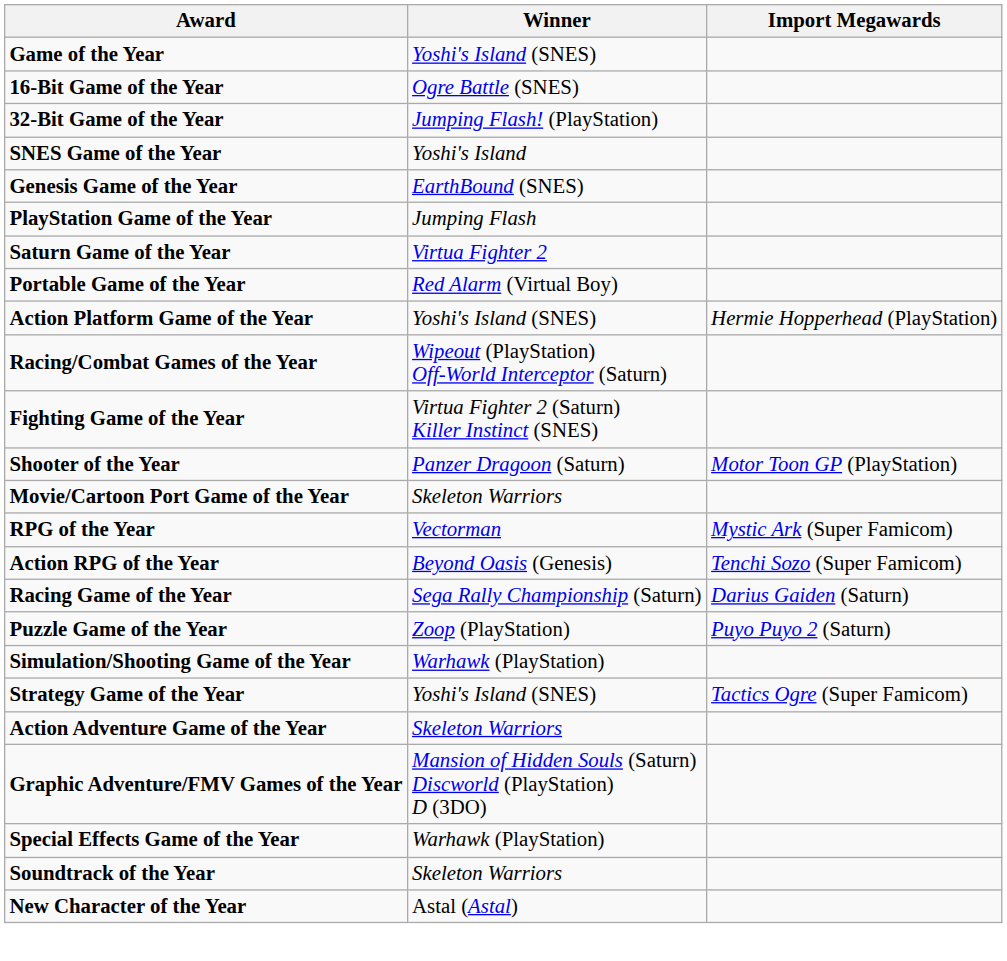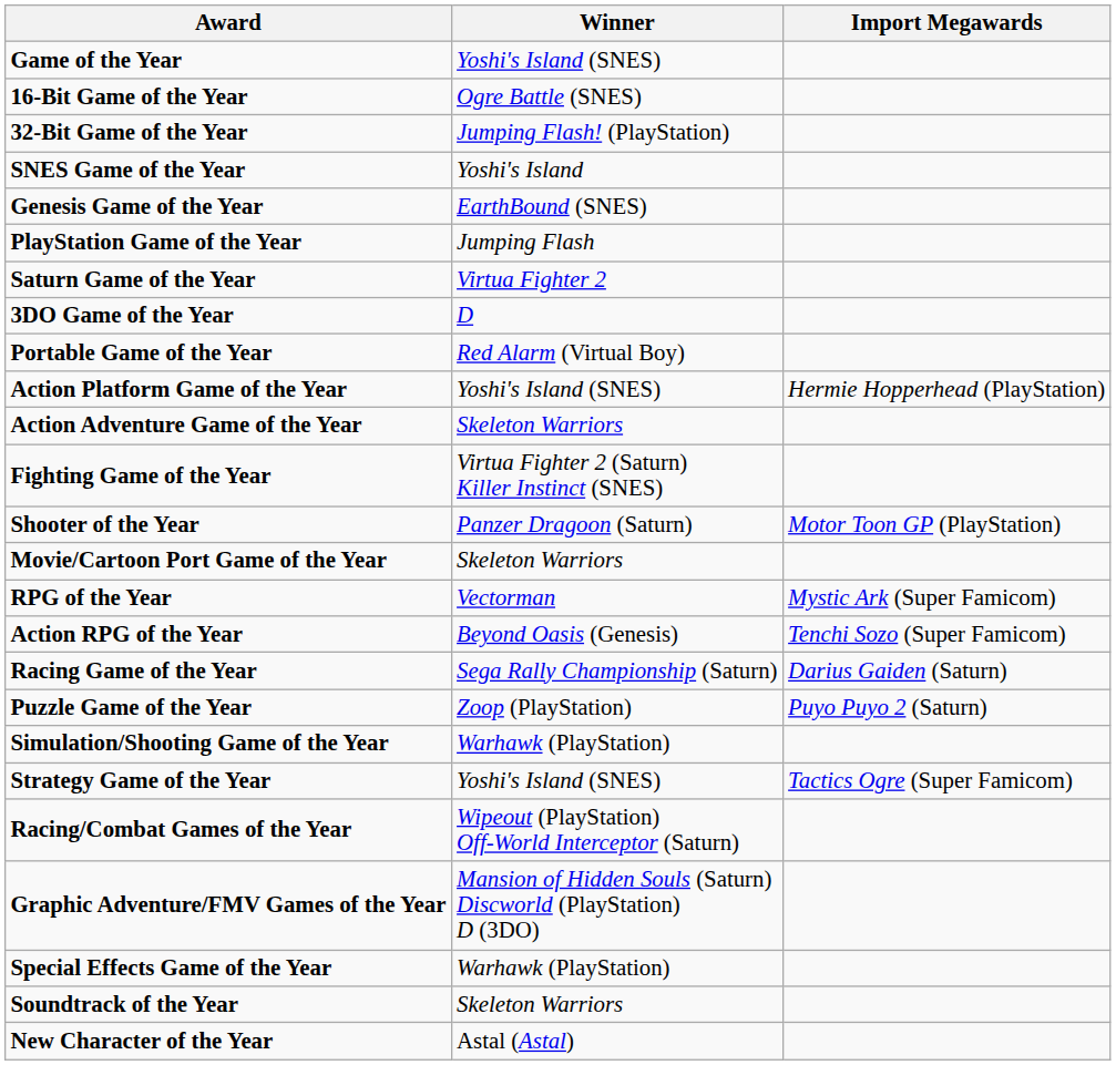+ row: 3DO Game of the Year | D
rows swapped: Action Adventure Game of the Year <-> Racing/Combat Games of the Year
